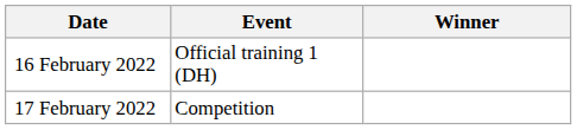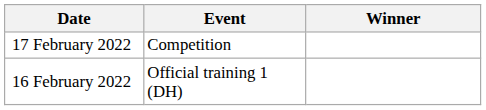rows swapped: 16 February 2022 <-> 17 February 2022
